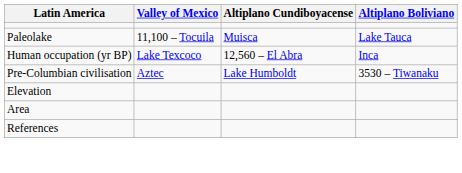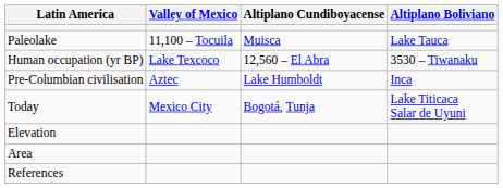Human occupation (yr BP) | Altiplano Boliviano: Inca -> 3530 – Tiwanaku
Pre-Columbian civilisation | Altiplano Boliviano: 3530 – Tiwanaku -> Inca
+ row: Today | Mexico City | Bogotá, Tunja | Lake Titicaca Salar de Uyuni
